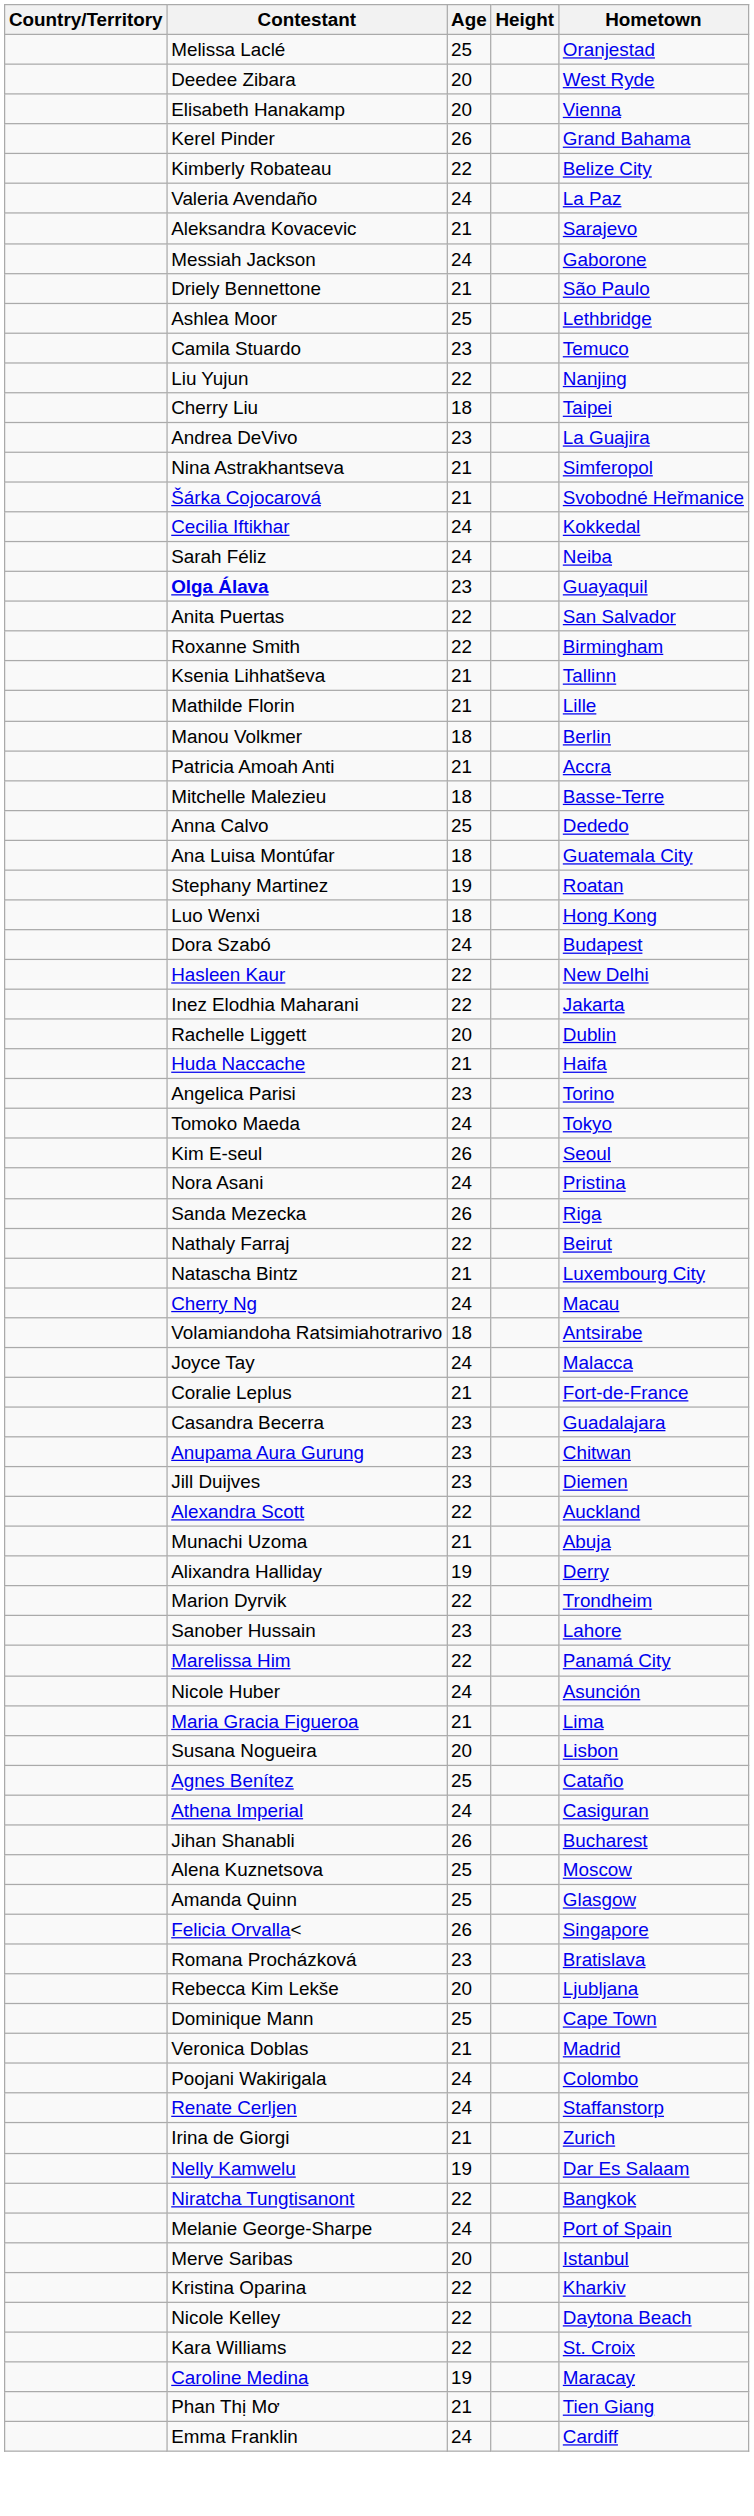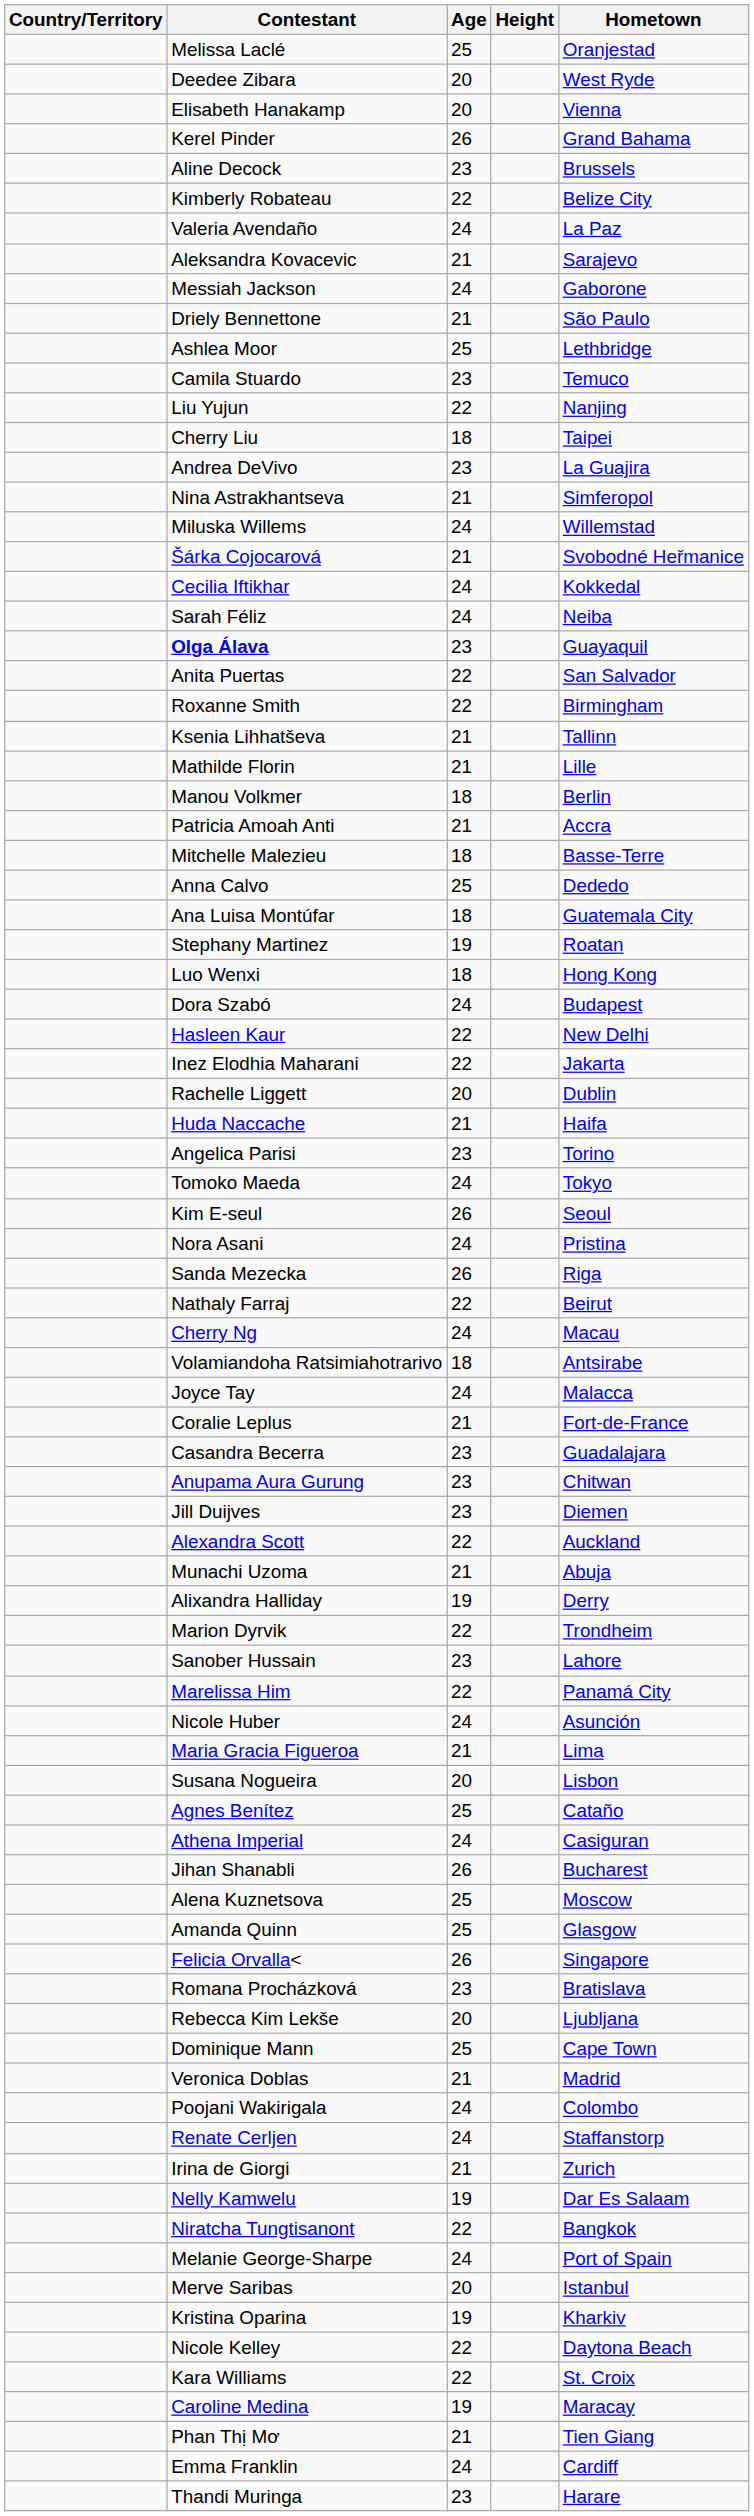+ row: Aline Decock | 23 | Brussels
+ row: Miluska Willems | 24 | Willemstad
- row: Natascha Bintz | 21 | Luxembourg City
Kristina Oparina | Age: 22 -> 19
+ row: Thandi Muringa | 23 | Harare
